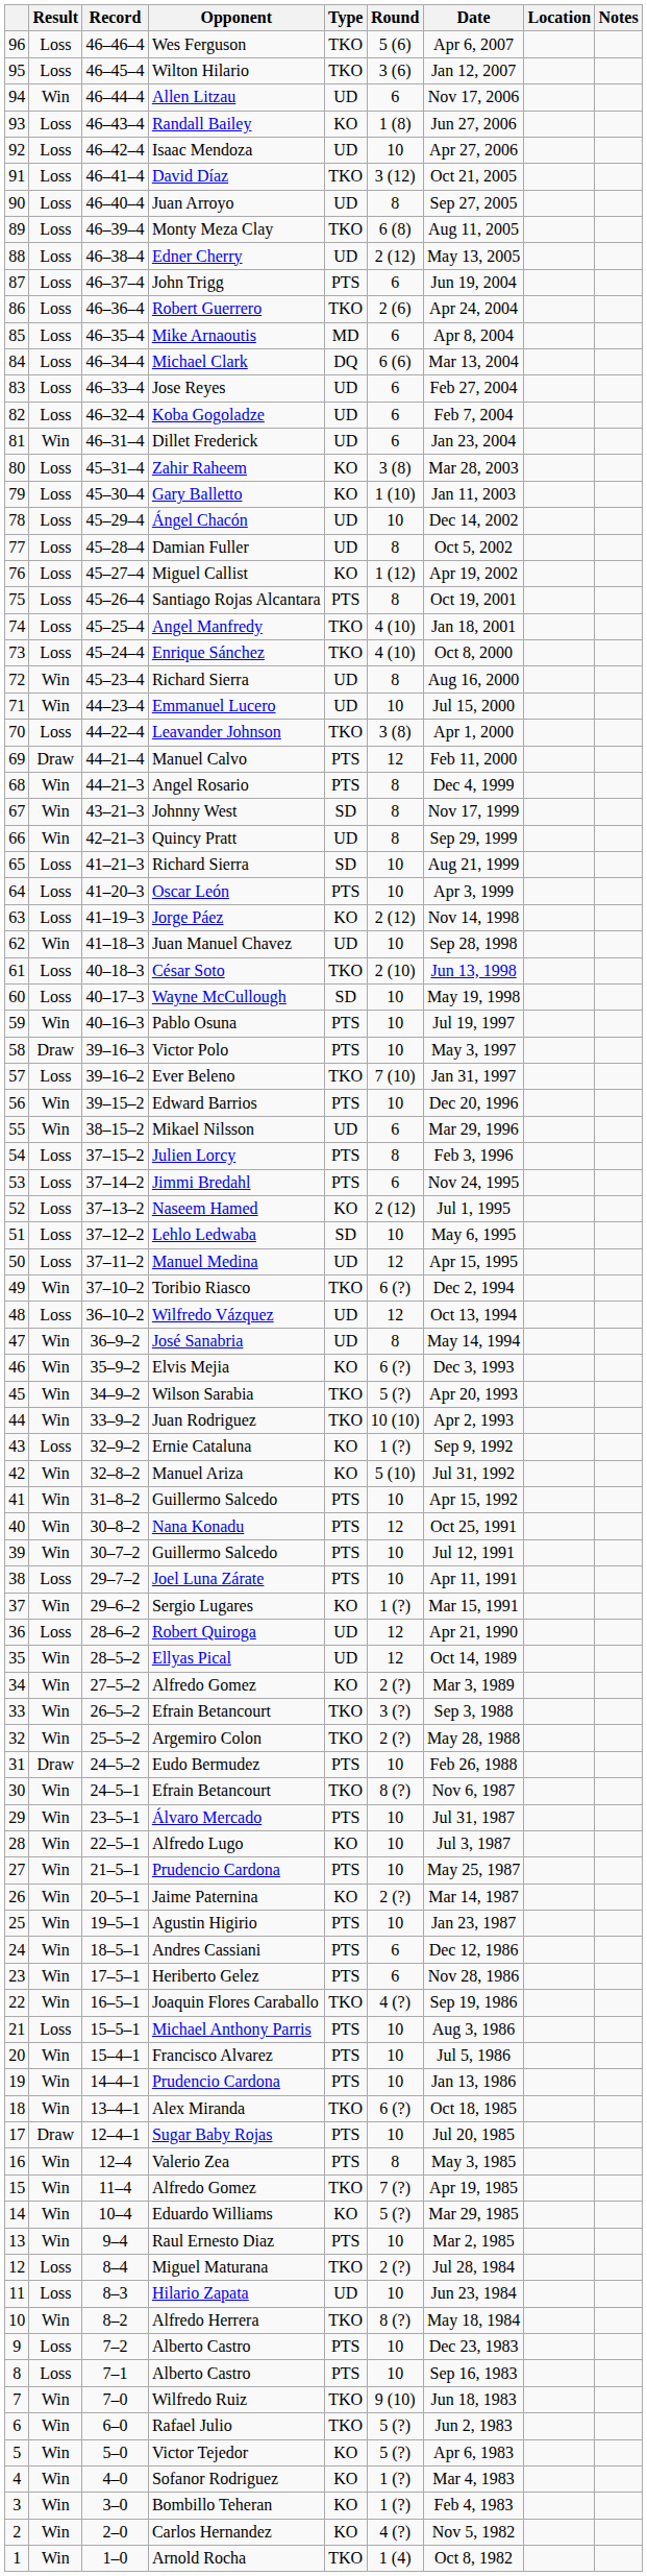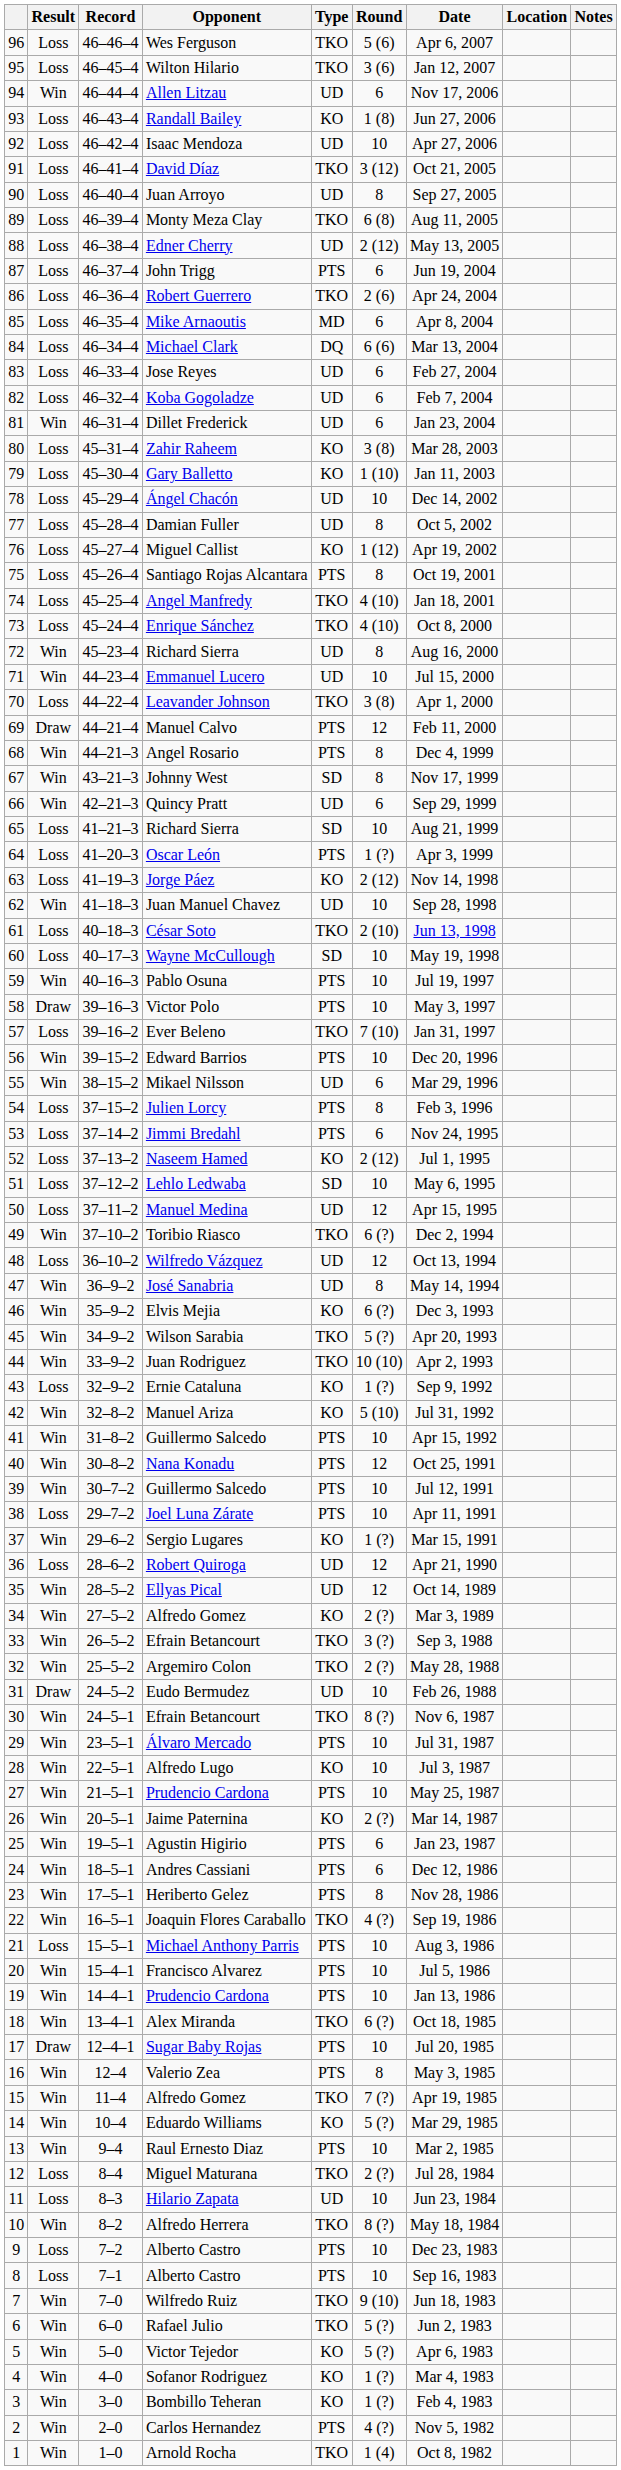Quincy Pratt | Round: 8 -> 6
Oscar León | Round: 10 -> 1 (?)
Eudo Bermudez | Type: PTS -> UD
Agustin Higirio | Round: 10 -> 6
Heriberto Gelez | Round: 6 -> 8
Carlos Hernandez | Type: KO -> PTS
